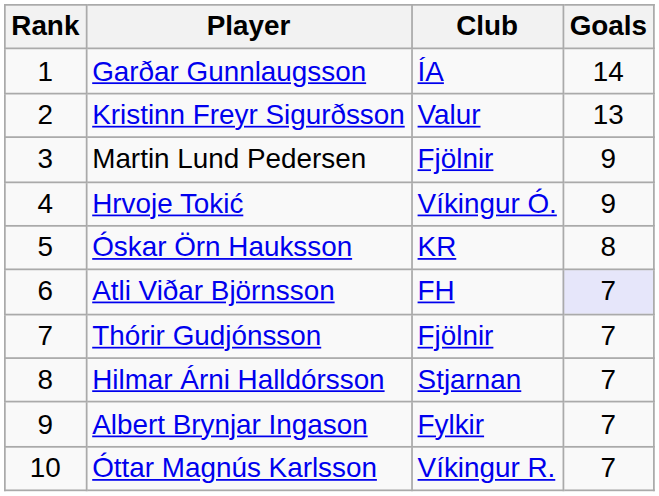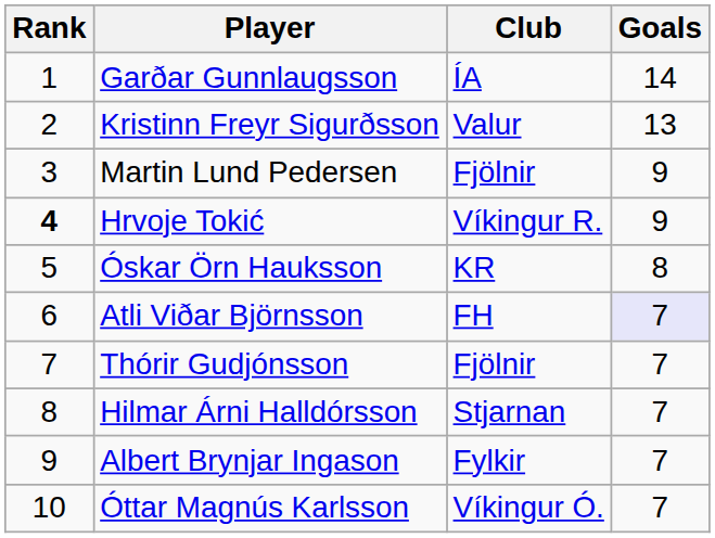Hrvoje Tokić | Rank: normal -> bold
Hrvoje Tokić | Club: Víkingur Ó. -> Víkingur R.
Óttar Magnús Karlsson | Club: Víkingur R. -> Víkingur Ó.
